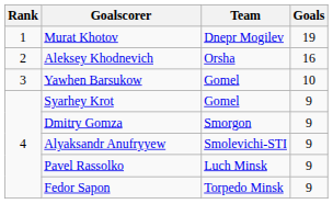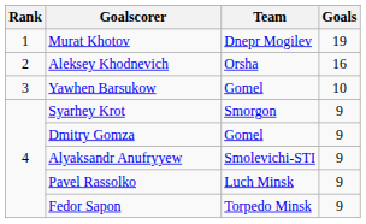Syarhey Krot | Team: Gomel -> Smorgon
Dmitry Gomza | Team: Smorgon -> Gomel
